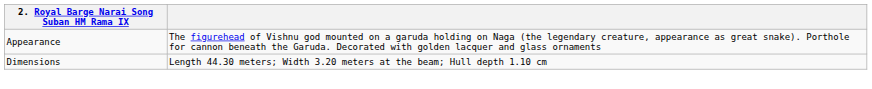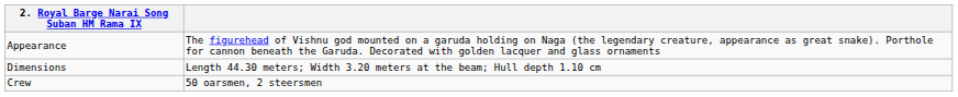+ row: Crew | 50 oarsmen, 2 steersmen
